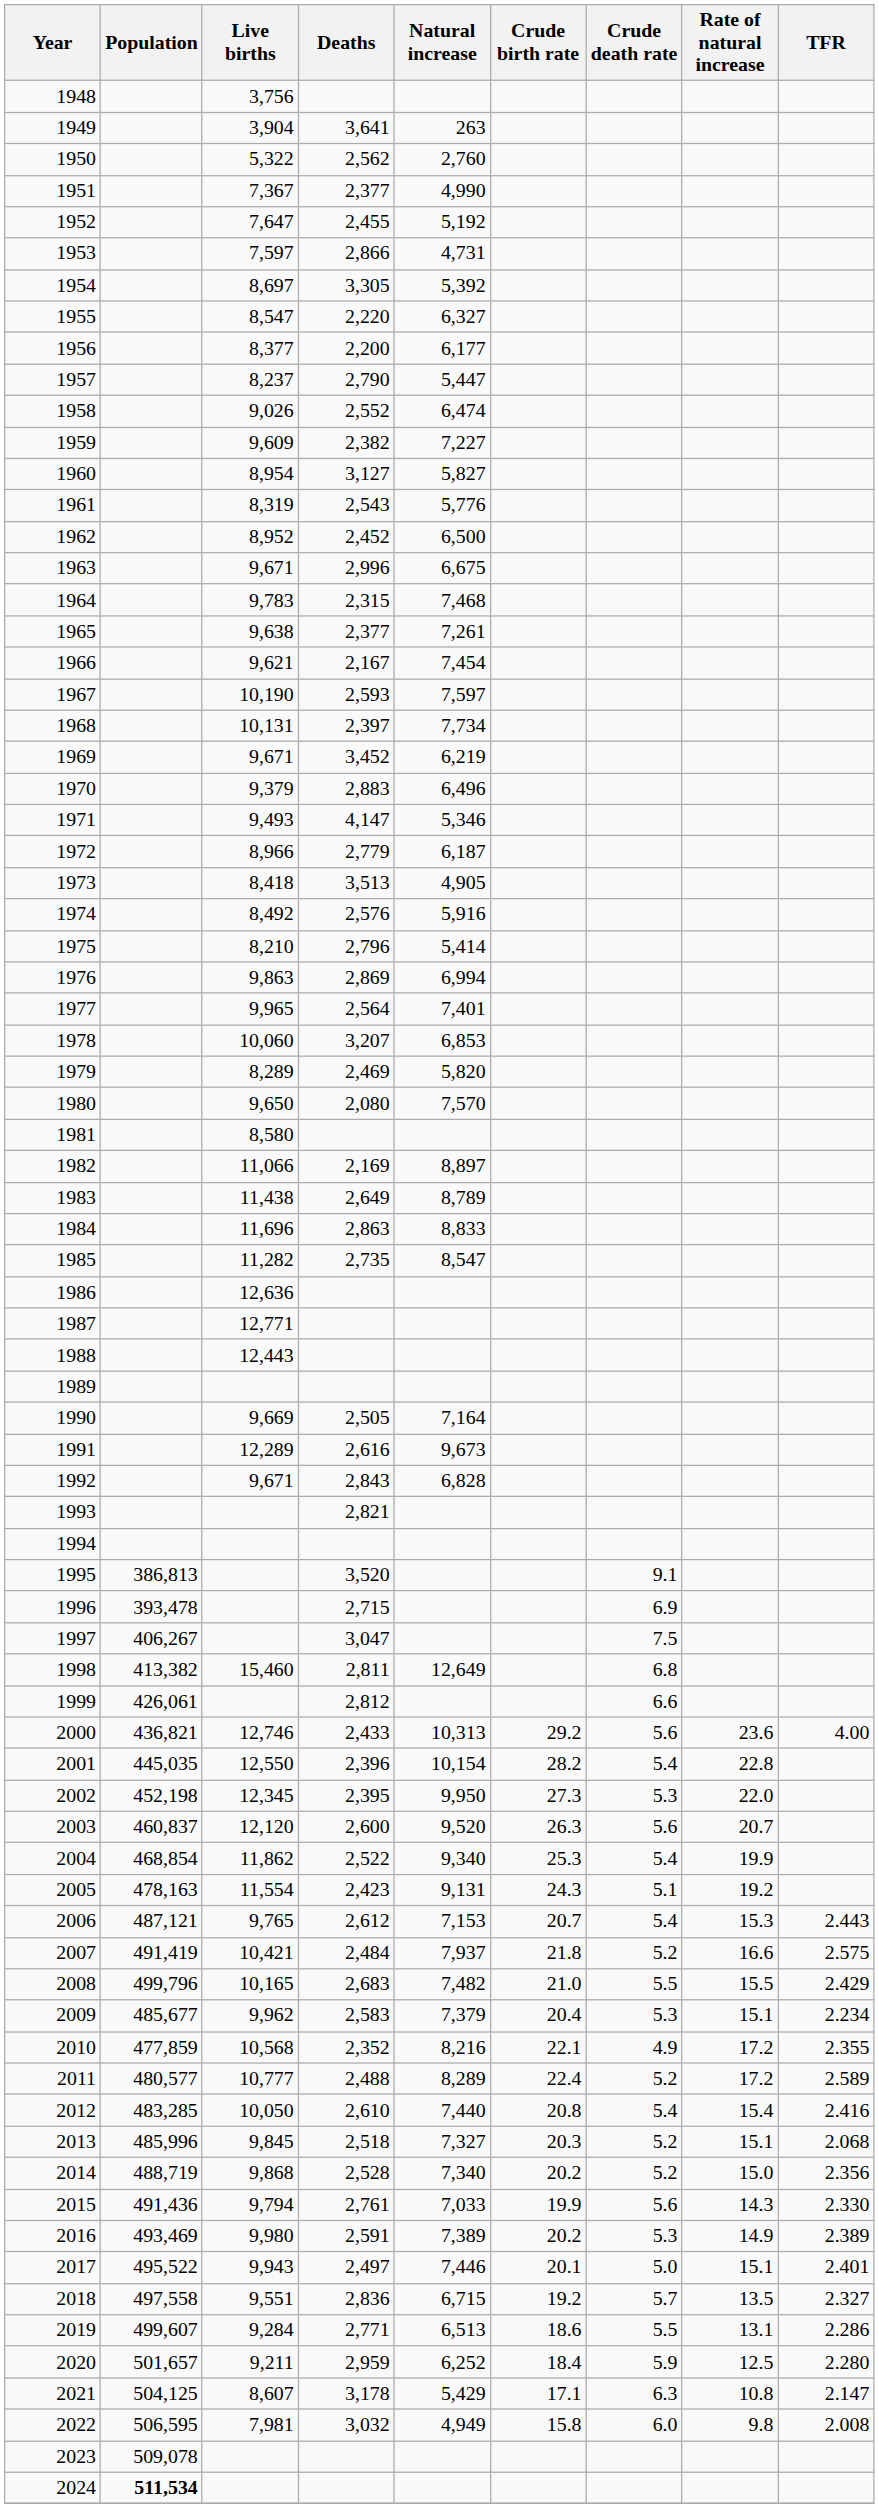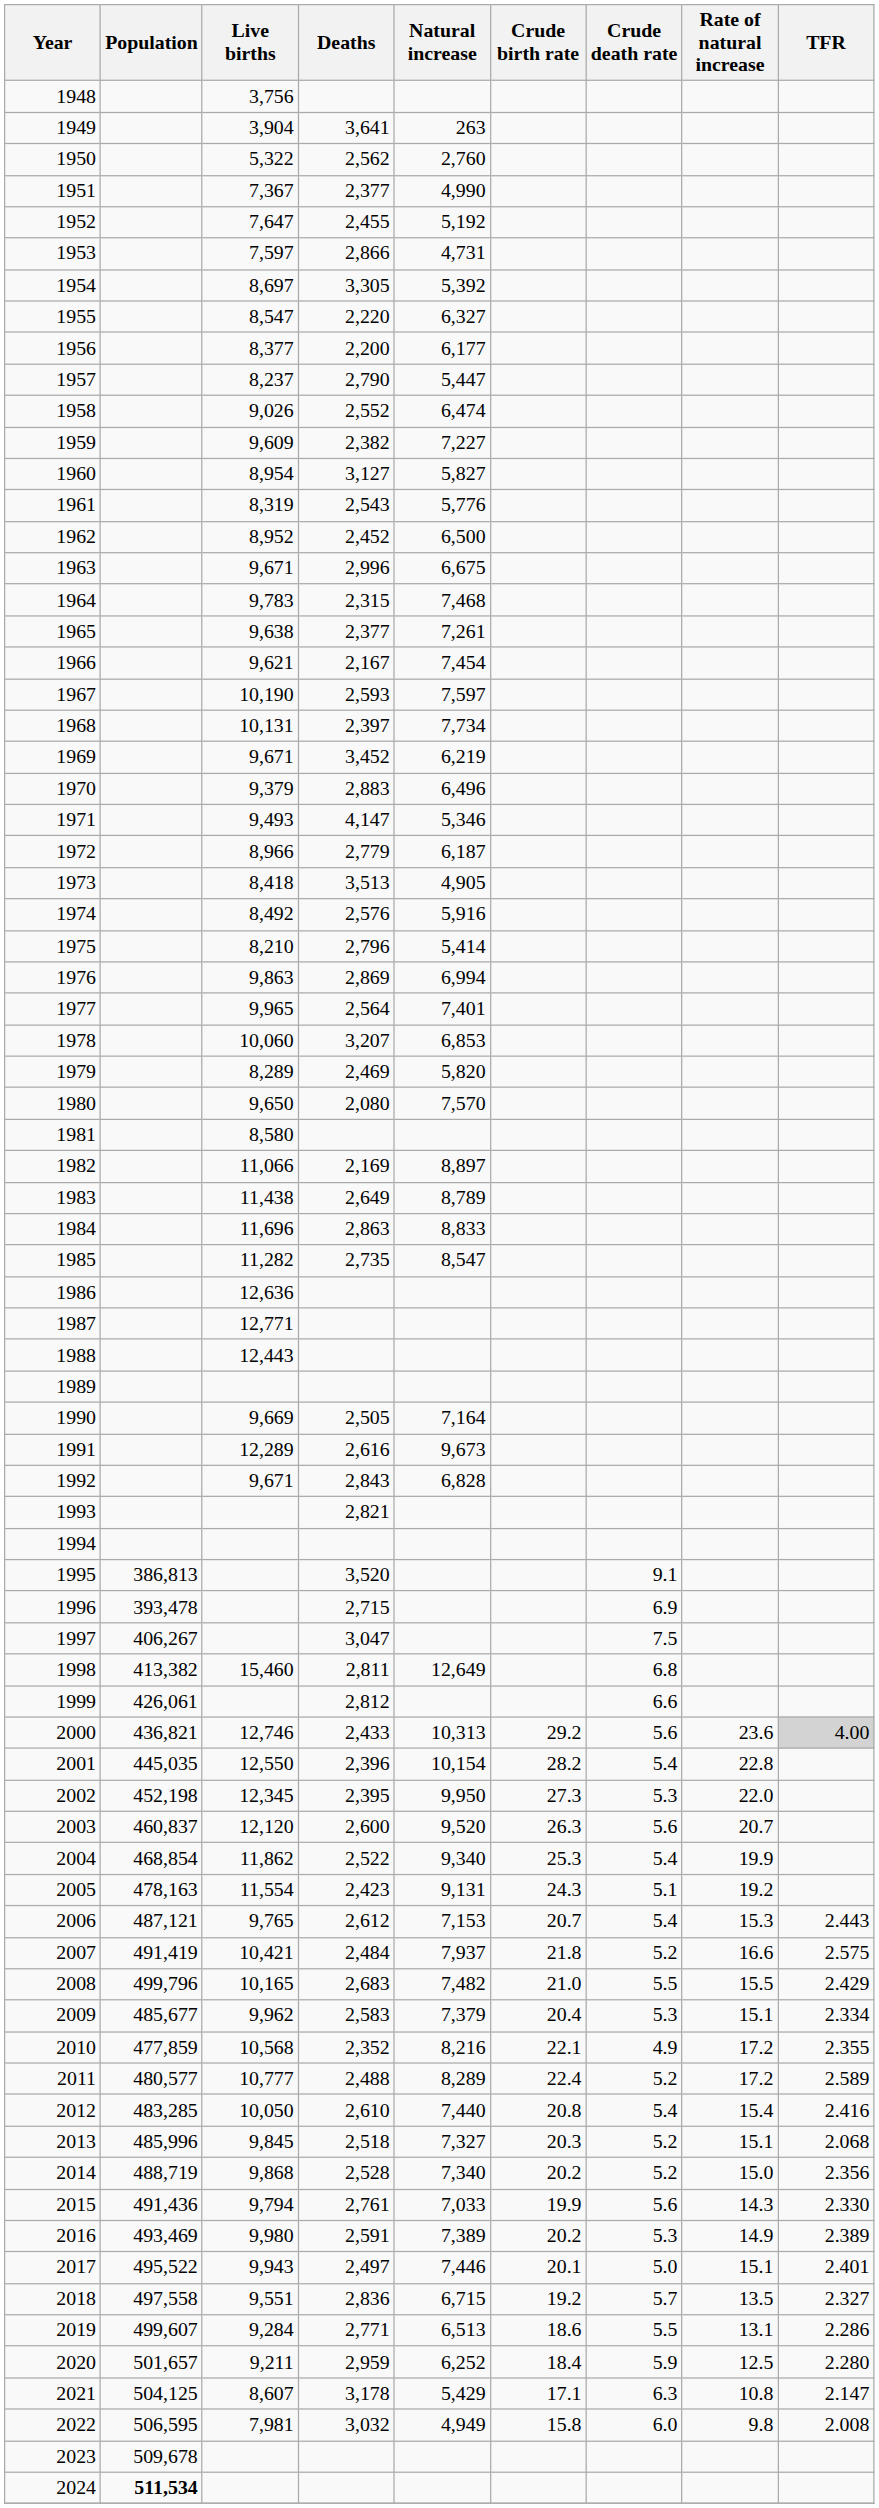2000 | TFR: no background -> lightgrey background
2009 | TFR: 2.234 -> 2.334
2023 | Population: 509,078 -> 509,678
